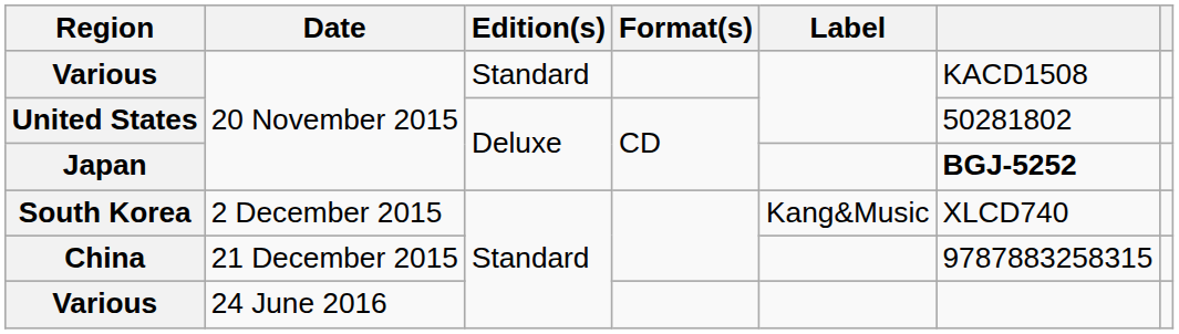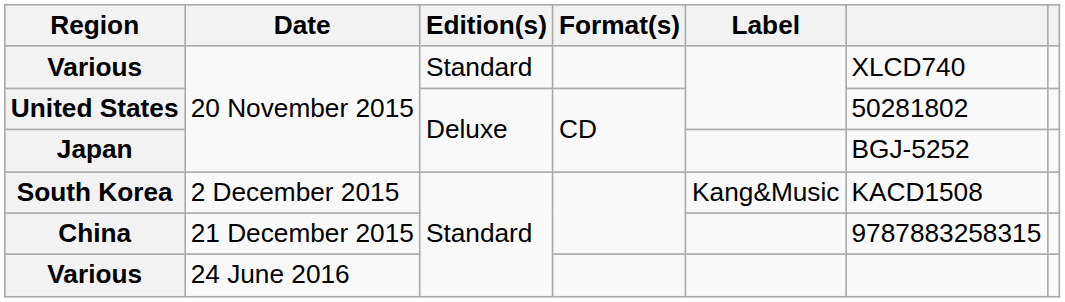Various / 20 November 2015 | column 6: KACD1508 -> XLCD740
Japan | column 6: bold -> normal
South Korea | column 6: XLCD740 -> KACD1508
